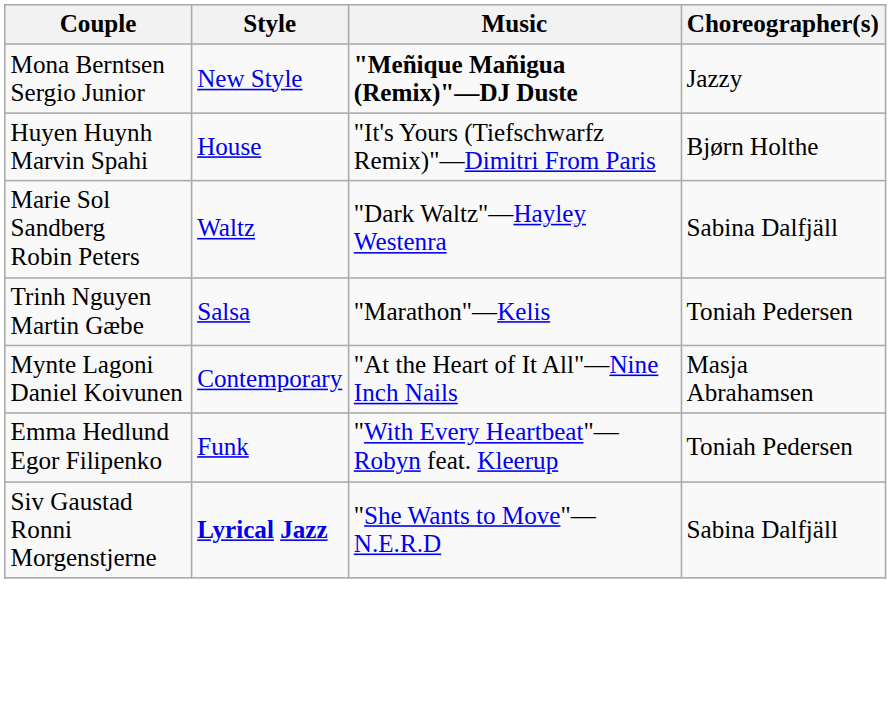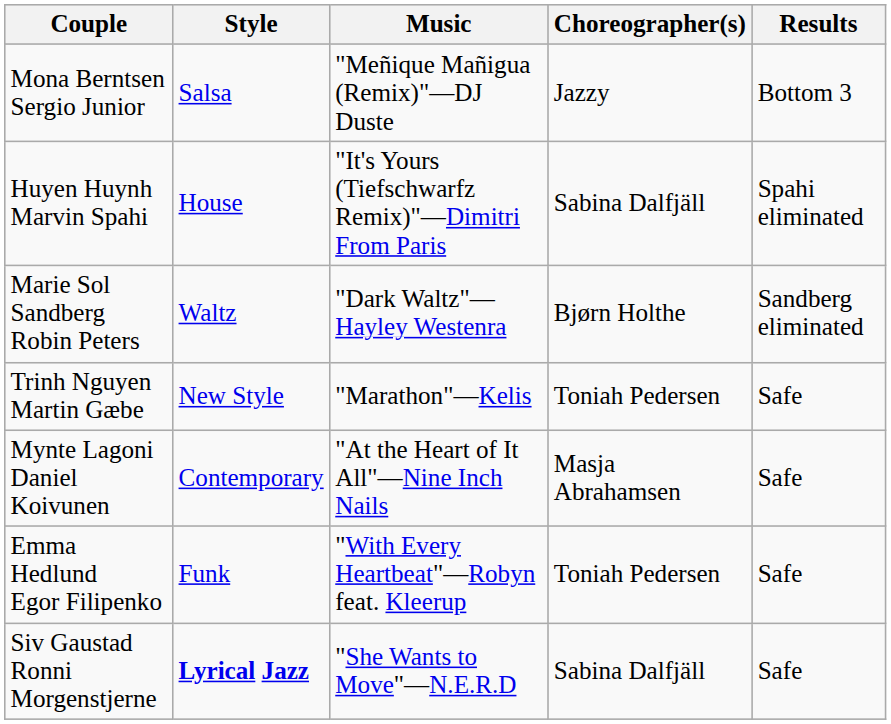+ column: Results | Bottom 3 | Spahi eliminated | Sandberg eliminated | Safe | Safe | Safe | Safe
Mona Berntsen Sergio Junior | Style: New Style -> Salsa
Mona Berntsen Sergio Junior | Music: bold -> normal
Huyen Huynh Marvin Spahi | Choreographer(s): Bjørn Holthe -> Sabina Dalfjäll
Marie Sol Sandberg Robin Peters | Choreographer(s): Sabina Dalfjäll -> Bjørn Holthe
Trinh Nguyen Martin Gæbe | Style: Salsa -> New Style
